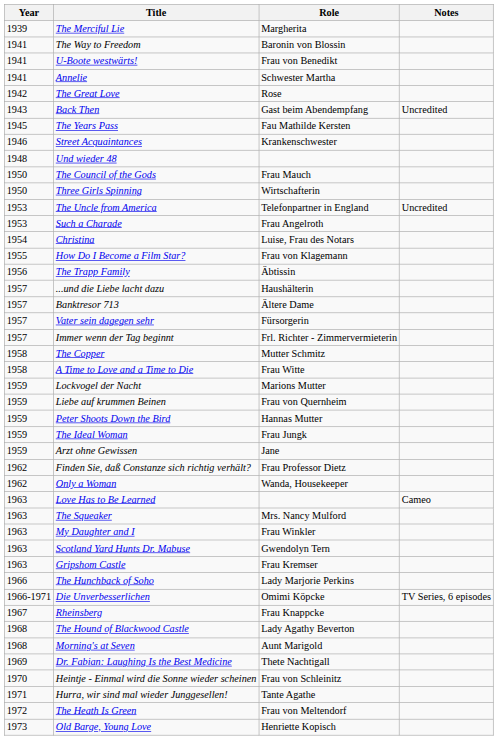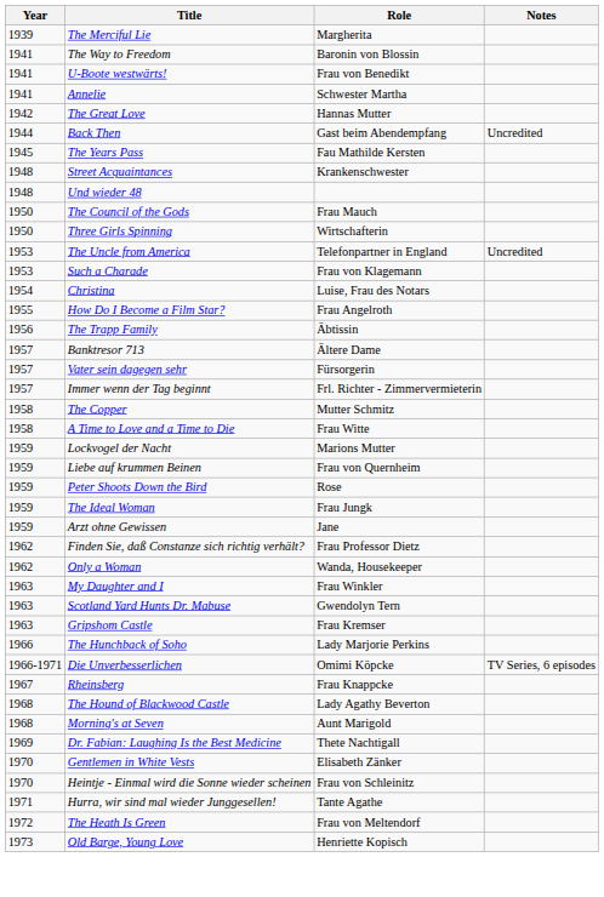The Great Love | Role: Rose -> Hannas Mutter
Back Then | Year: 1943 -> 1944
Street Acquaintances | Year: 1946 -> 1948
Such a Charade | Role: Frau Angelroth -> Frau von Klagemann
How Do I Become a Film Star? | Role: Frau von Klagemann -> Frau Angelroth
- row: 1957 | ...und die Liebe lacht dazu | Haushälterin
Peter Shoots Down the Bird | Role: Hannas Mutter -> Rose
- row: 1963 | Love Has to Be Learned | Cameo
- row: 1963 | The Squeaker | Mrs. Nancy Mulford
+ row: 1970 | Gentlemen in White Vests | Elisabeth Zänker
